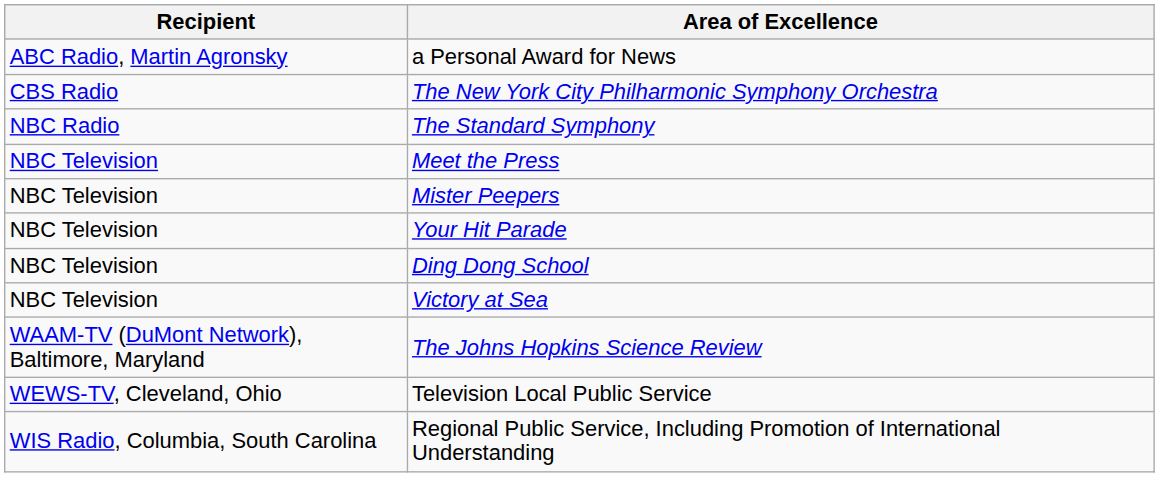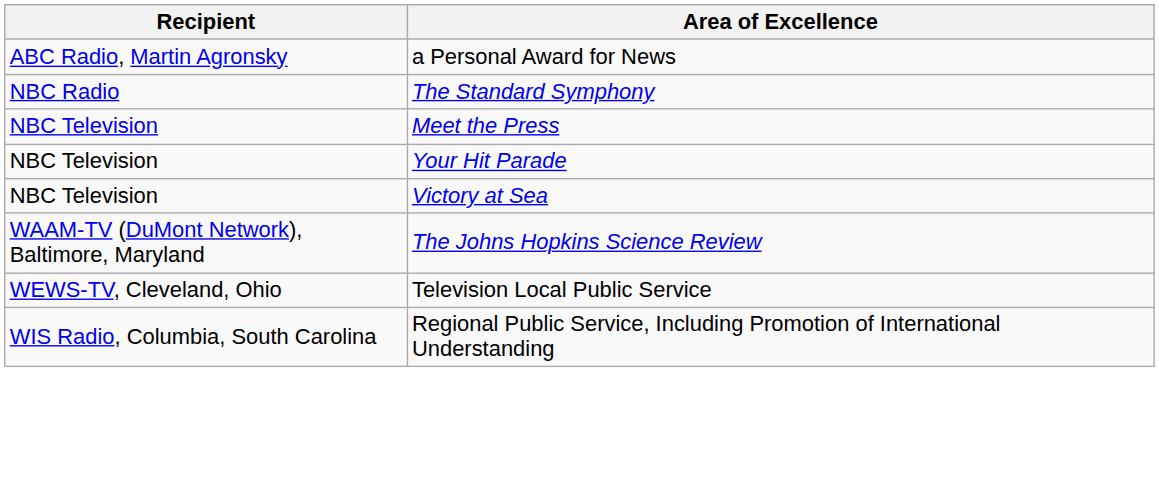- row: CBS Radio | The New York City Philharmonic Symphony Orchestra
- row: NBC Television | Mister Peepers
- row: NBC Television | Ding Dong School
